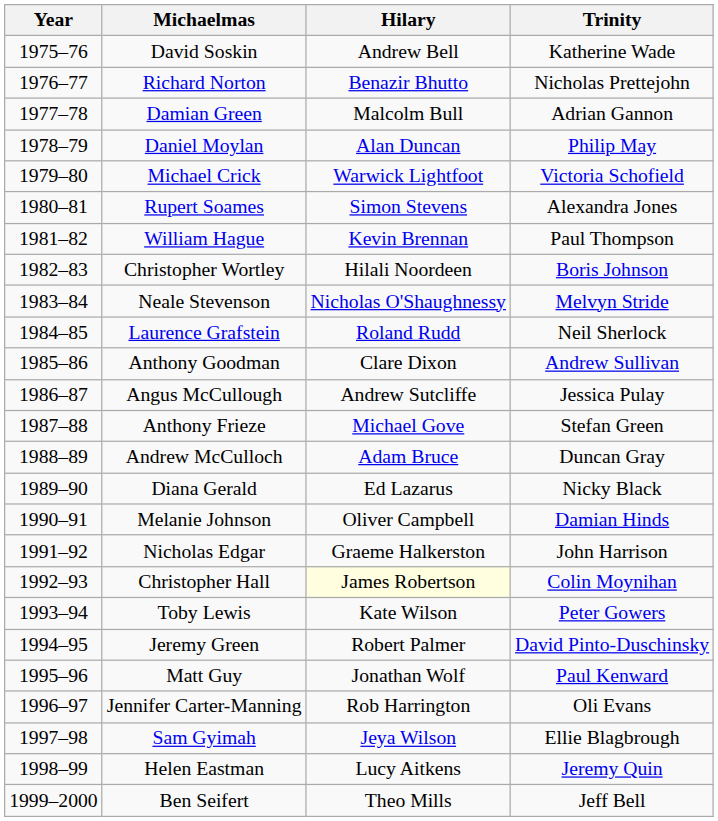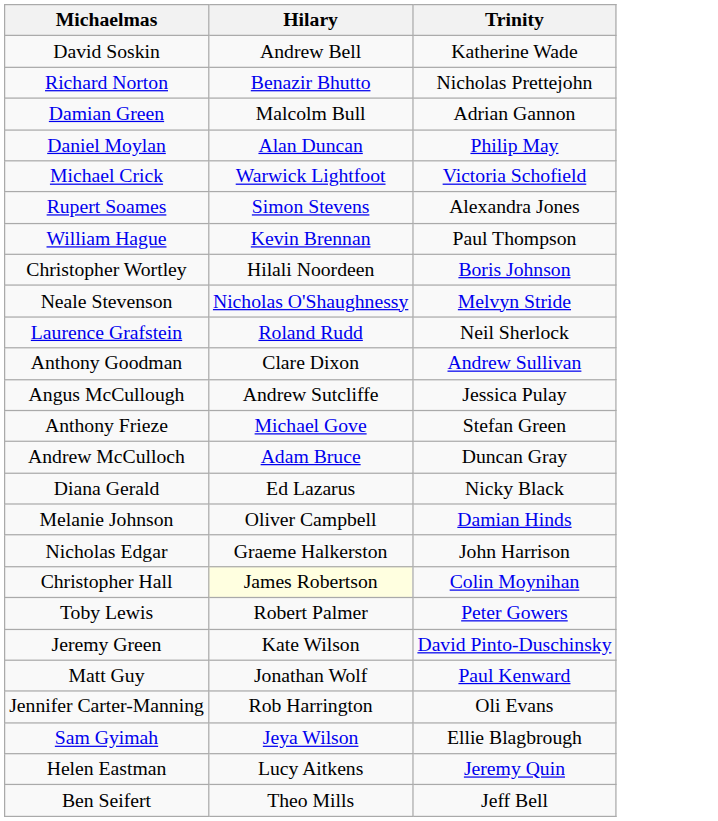- column: Year | 1975–76 | 1976–77 | 1977–78 | 1978–79 | 1979–80 | 1980–81 | 1981–82 | 1982–83 | 1983–84 | 1984–85 | 1985–86 | 1986–87 | 1987–88 | 1988–89 | 1989–90 | 1990–91 | 1991–92 | 1992–93 | 1993–94 | 1994–95 | 1995–96 | 1996–97 | 1997–98 | 1998–99 | 1999–2000
Toby Lewis | Hilary: Kate Wilson -> Robert Palmer
Jeremy Green | Hilary: Robert Palmer -> Kate Wilson
